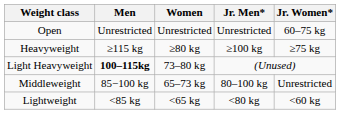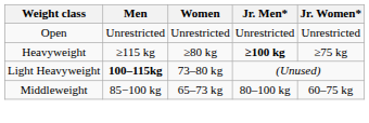Open | Jr. Women*: 60–75 kg -> Unrestricted
Heavyweight | Jr. Men*: normal -> bold
Middleweight | Jr. Women*: Unrestricted -> 60–75 kg
- row: Lightweight | <85 kg | <65 kg | <80 kg | <60 kg
